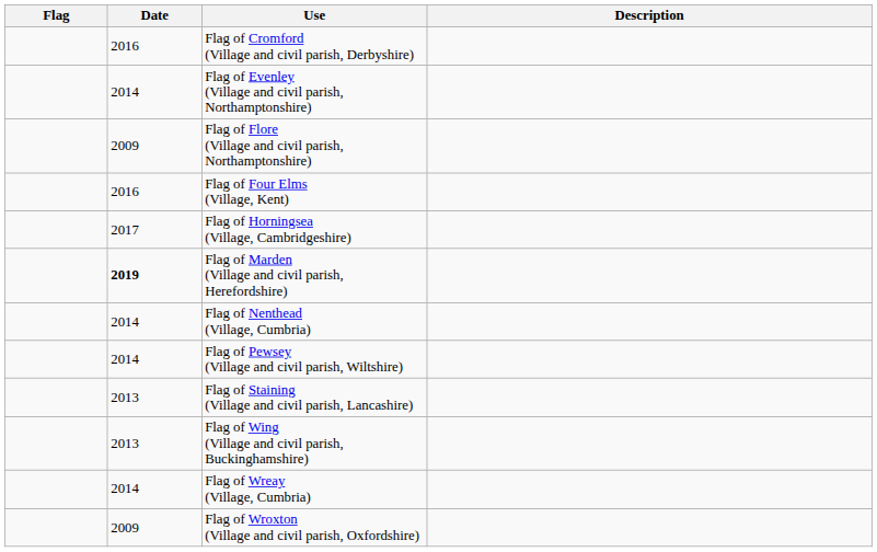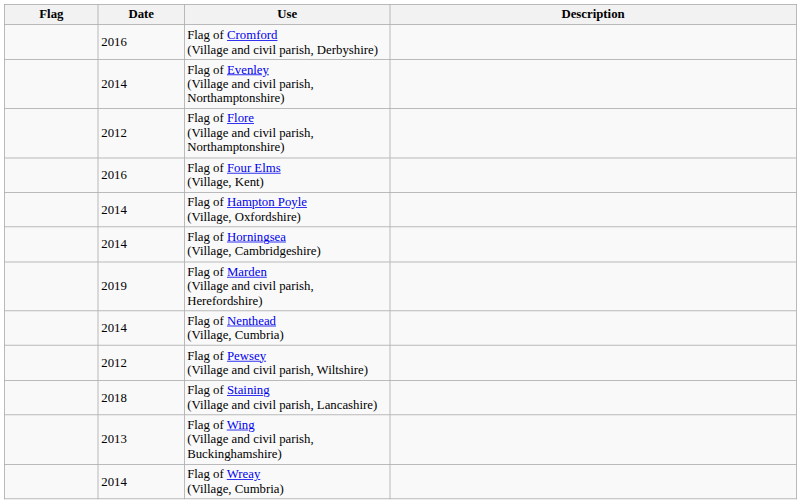Flag of Flore (Village and civil parish, Northamptonshire) | Date: 2009 -> 2012
+ row: 2014 | Flag of Hampton Poyle (Village, Oxfordshire)
Flag of Horningsea (Village, Cambridgeshire) | Date: 2017 -> 2014
Flag of Marden (Village and civil parish, Herefordshire) | Date: bold -> normal
Flag of Pewsey (Village and civil parish, Wiltshire) | Date: 2014 -> 2012
Flag of Staining (Village and civil parish, Lancashire) | Date: 2013 -> 2018
- row: 2009 | Flag of Wroxton (Village and civil parish, Oxfordshire)
